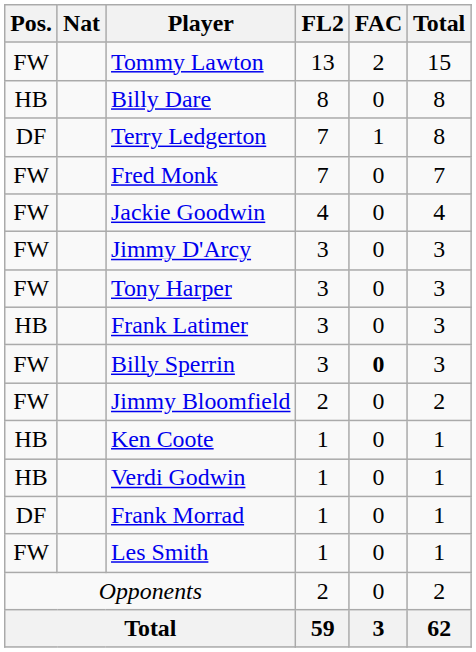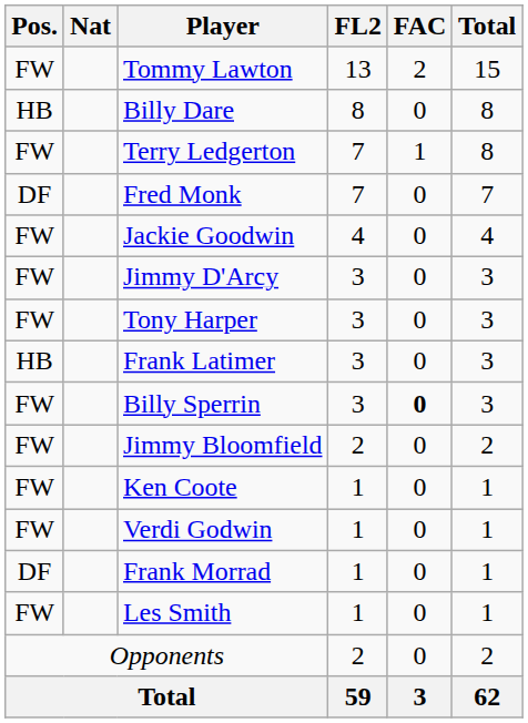Terry Ledgerton | Pos.: DF -> FW
Fred Monk | Pos.: FW -> DF
Ken Coote | Pos.: HB -> FW
Verdi Godwin | Pos.: HB -> FW
